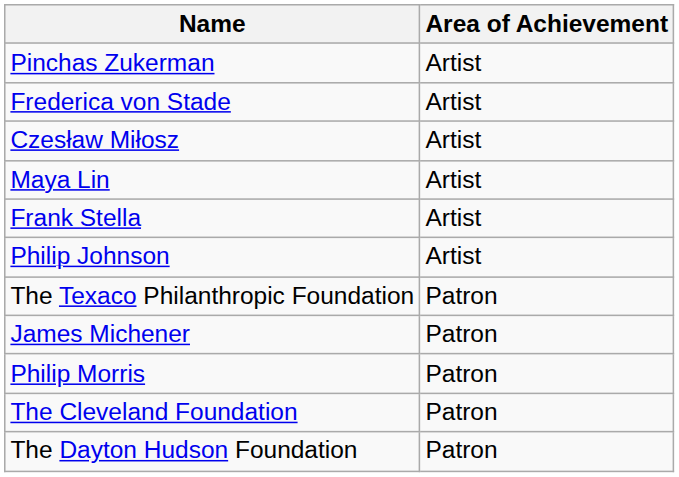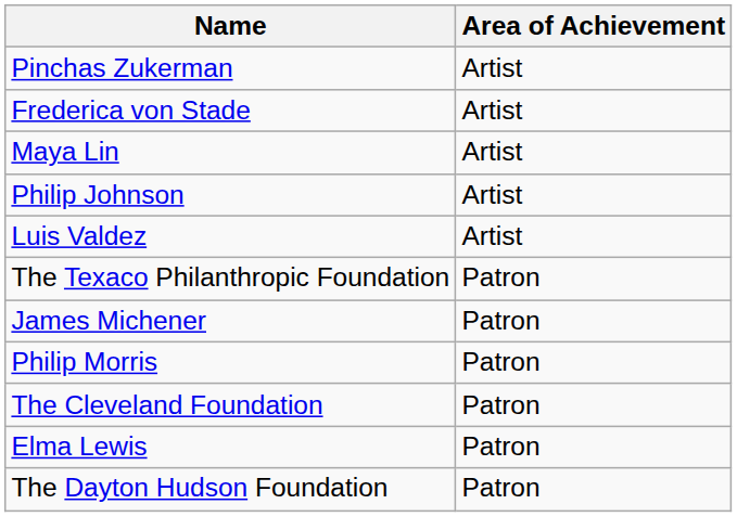- row: Czesław Miłosz | Artist
- row: Frank Stella | Artist
+ row: Luis Valdez | Artist
+ row: Elma Lewis | Patron
